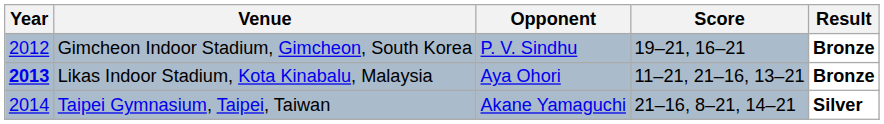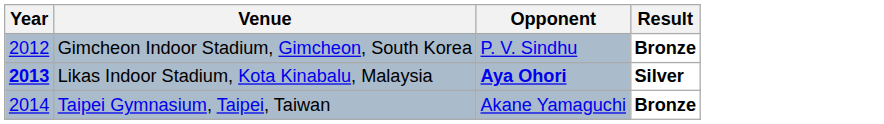- column: Score | 19–21, 16–21 | 11–21, 21–16, 13–21 | 21–16, 8–21, 14–21
Likas Indoor Stadium, Kota Kinabalu, Malaysia | Opponent: normal -> bold
Likas Indoor Stadium, Kota Kinabalu, Malaysia | Result: Bronze -> Silver
Taipei Gymnasium, Taipei, Taiwan | Result: Silver -> Bronze
